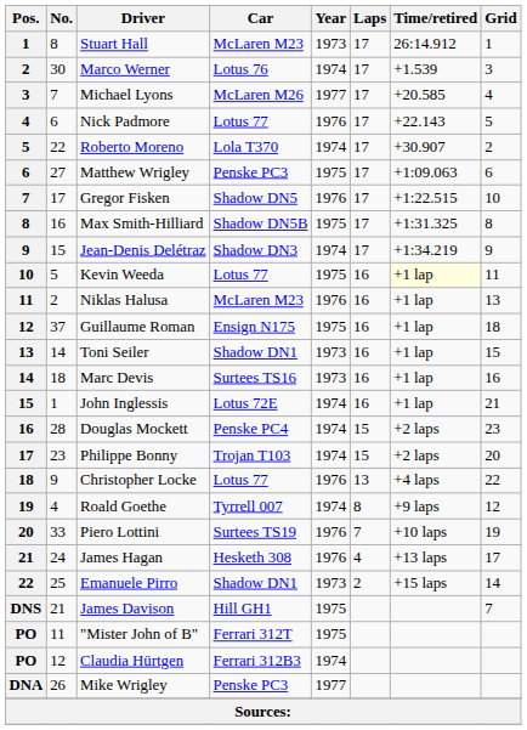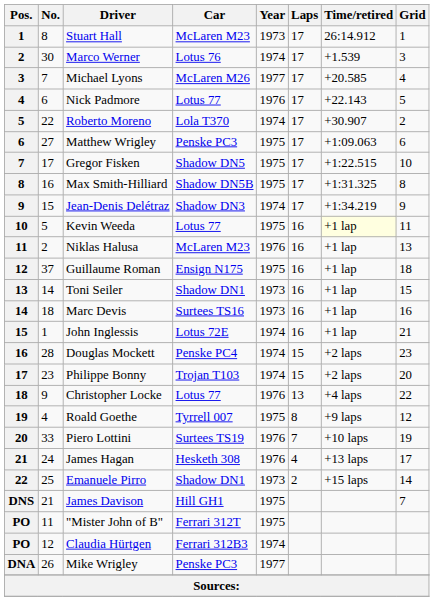Gregor Fisken | Year: 1976 -> 1975
Roald Goethe | Year: 1974 -> 1975
